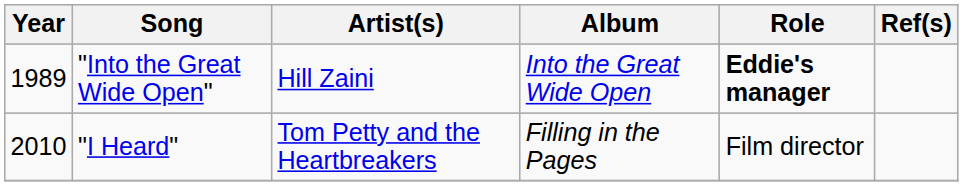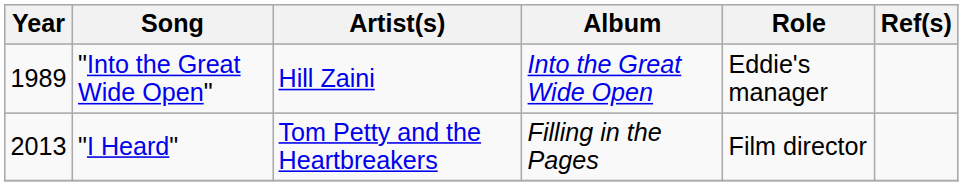"Into the Great Wide Open" | Role: bold -> normal
"I Heard" | Year: 2010 -> 2013
